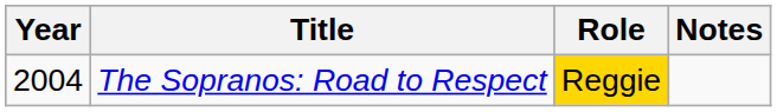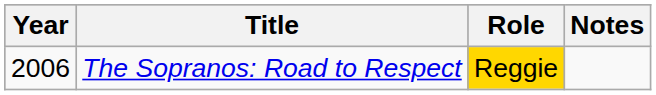The Sopranos: Road to Respect | Year: 2004 -> 2006
